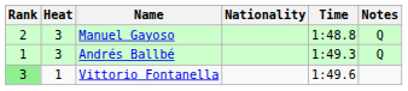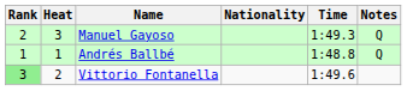Manuel Gayoso | Time: 1:48.8 -> 1:49.3
Andrés Ballbé | Heat: 3 -> 1
Andrés Ballbé | Time: 1:49.3 -> 1:48.8
Vittorio Fontanella | Heat: 1 -> 2
